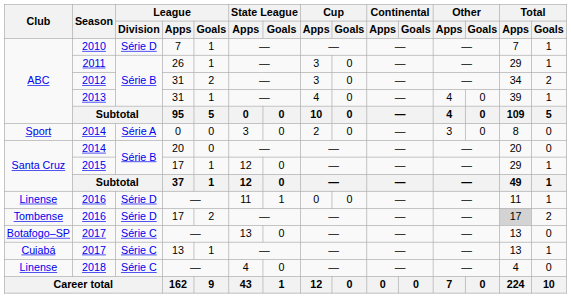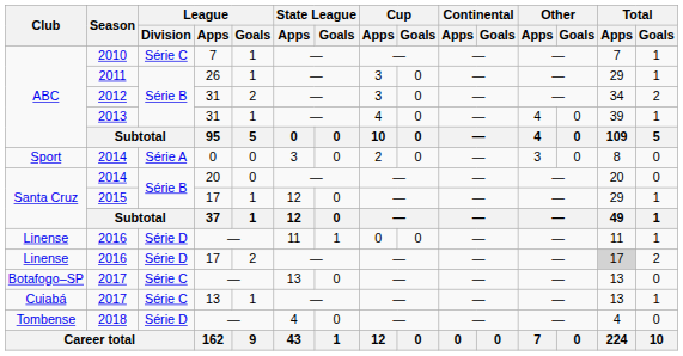2010 | League / Division: Série D -> Série C
2016 / 17 | Club: Tombense -> Linense
2018 | Club: Linense -> Tombense
2018 | League / Division: Série C -> Série D
